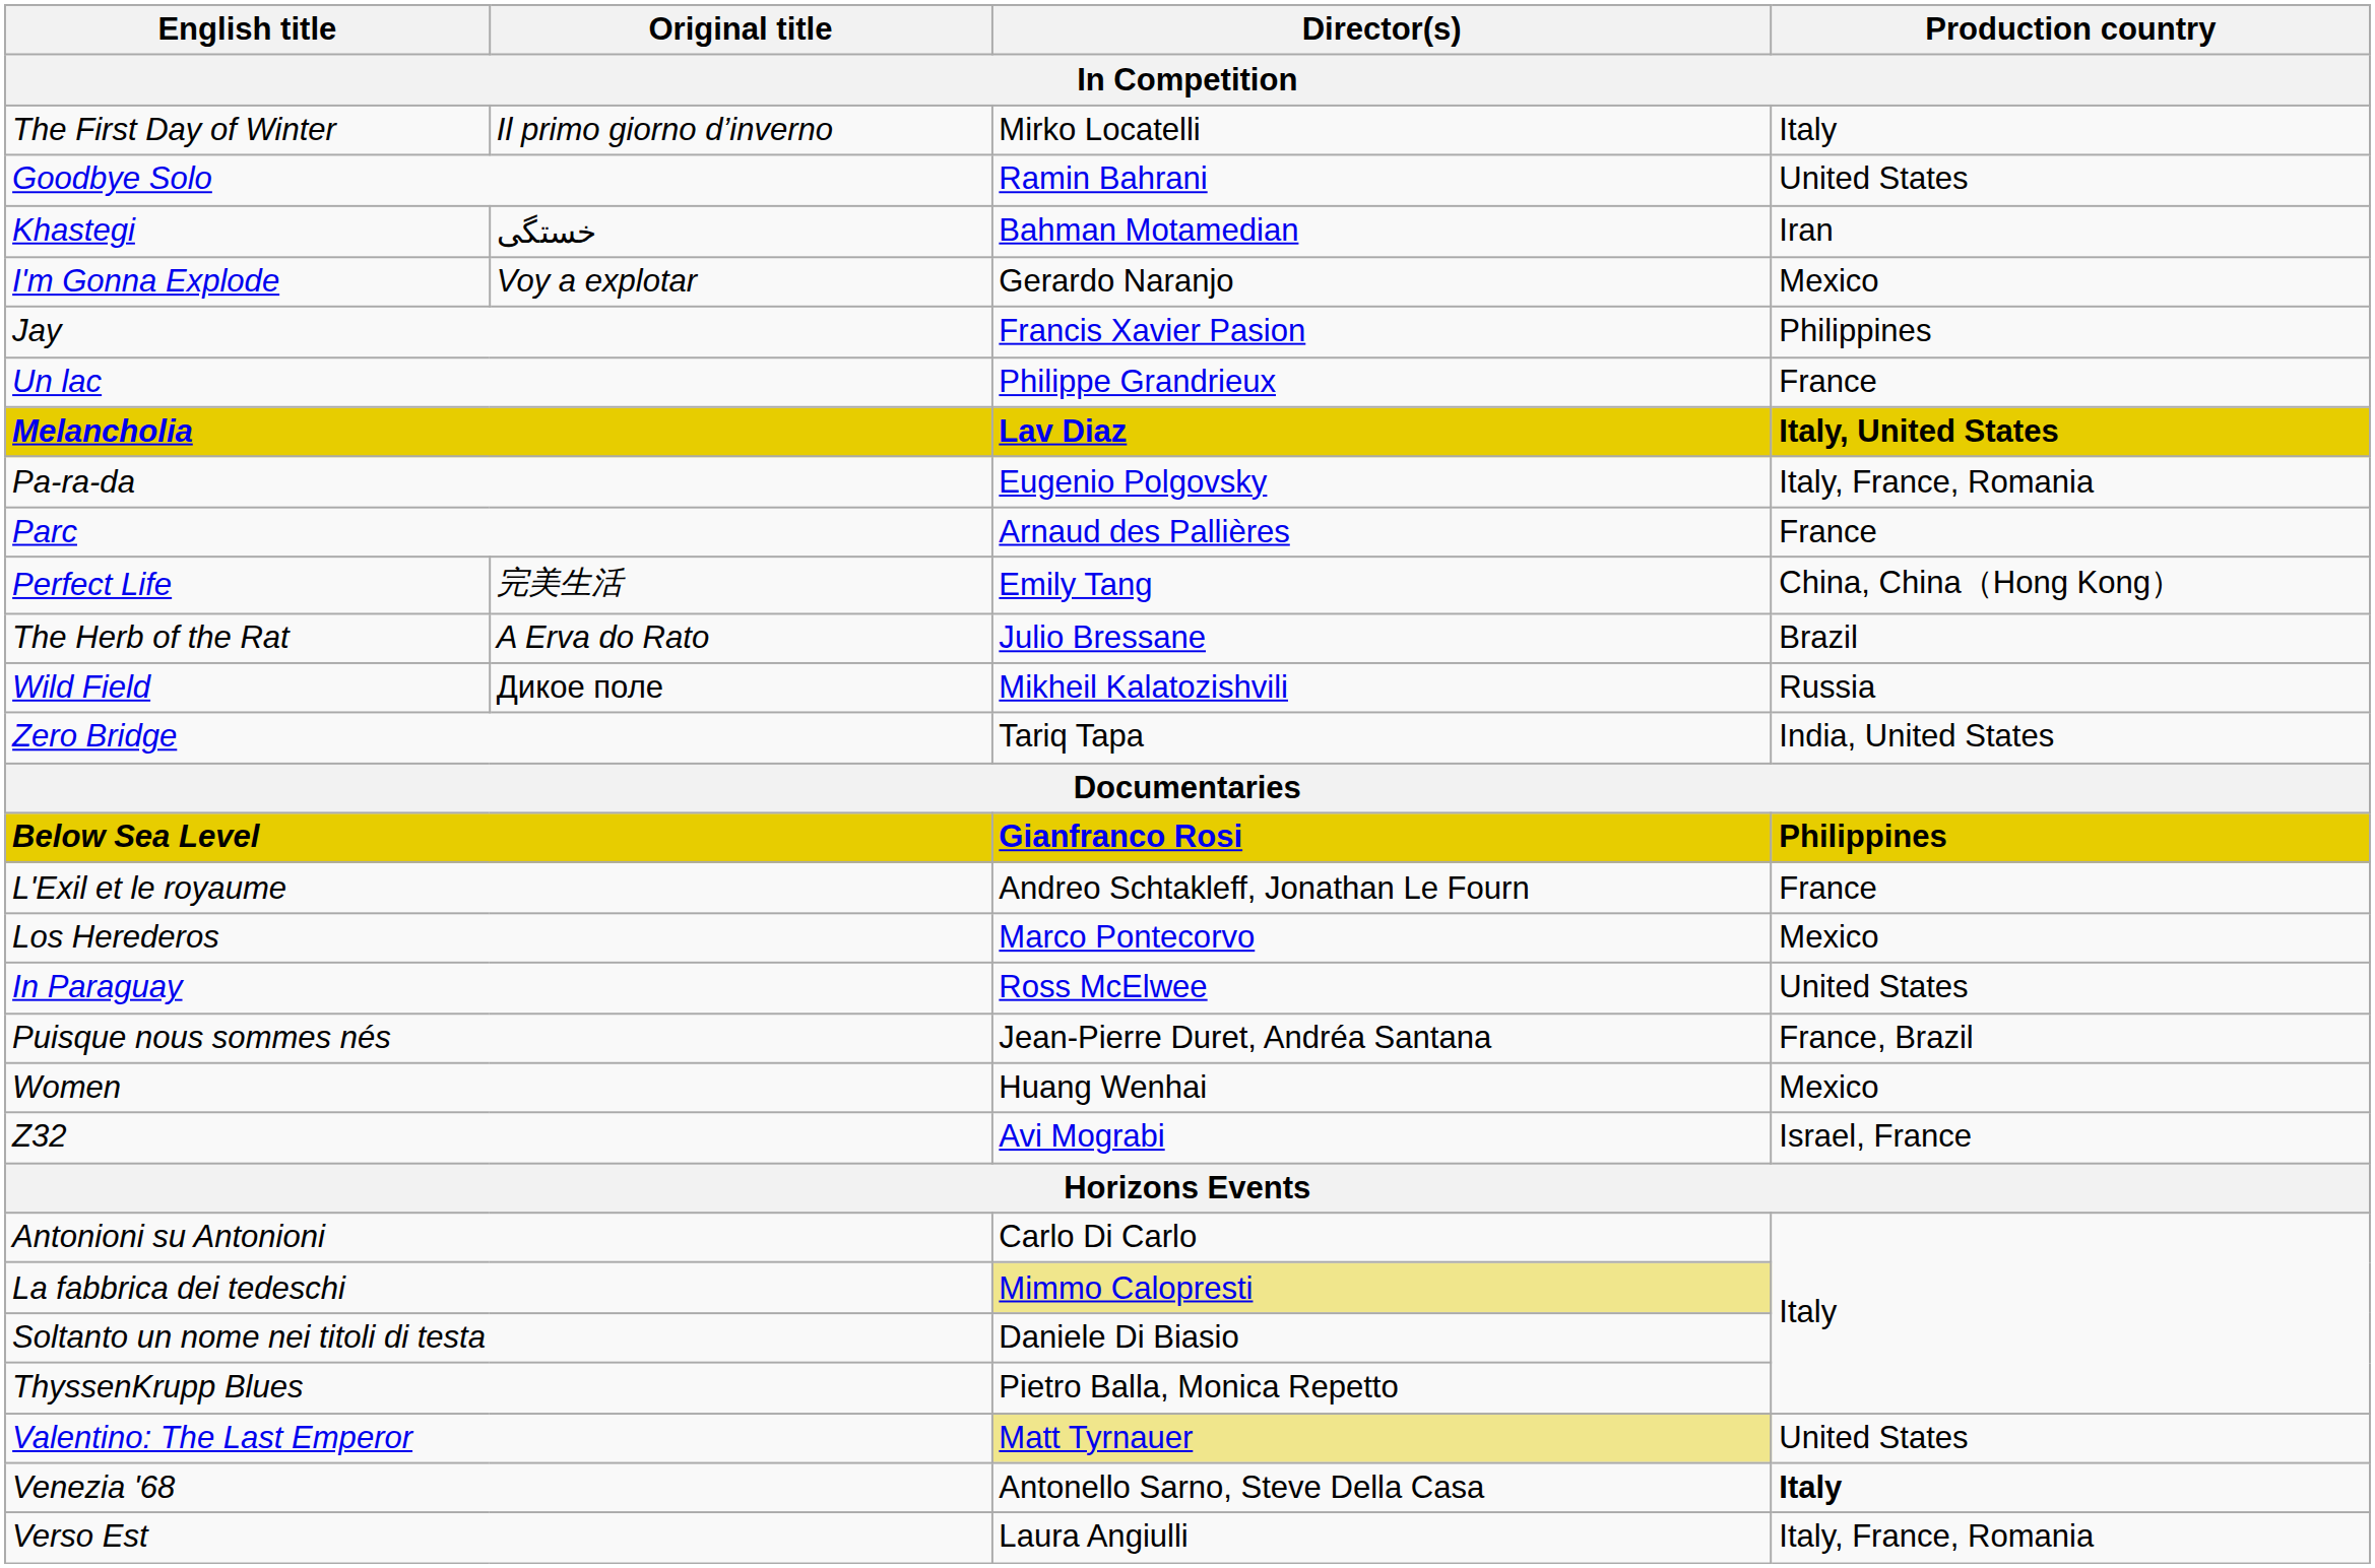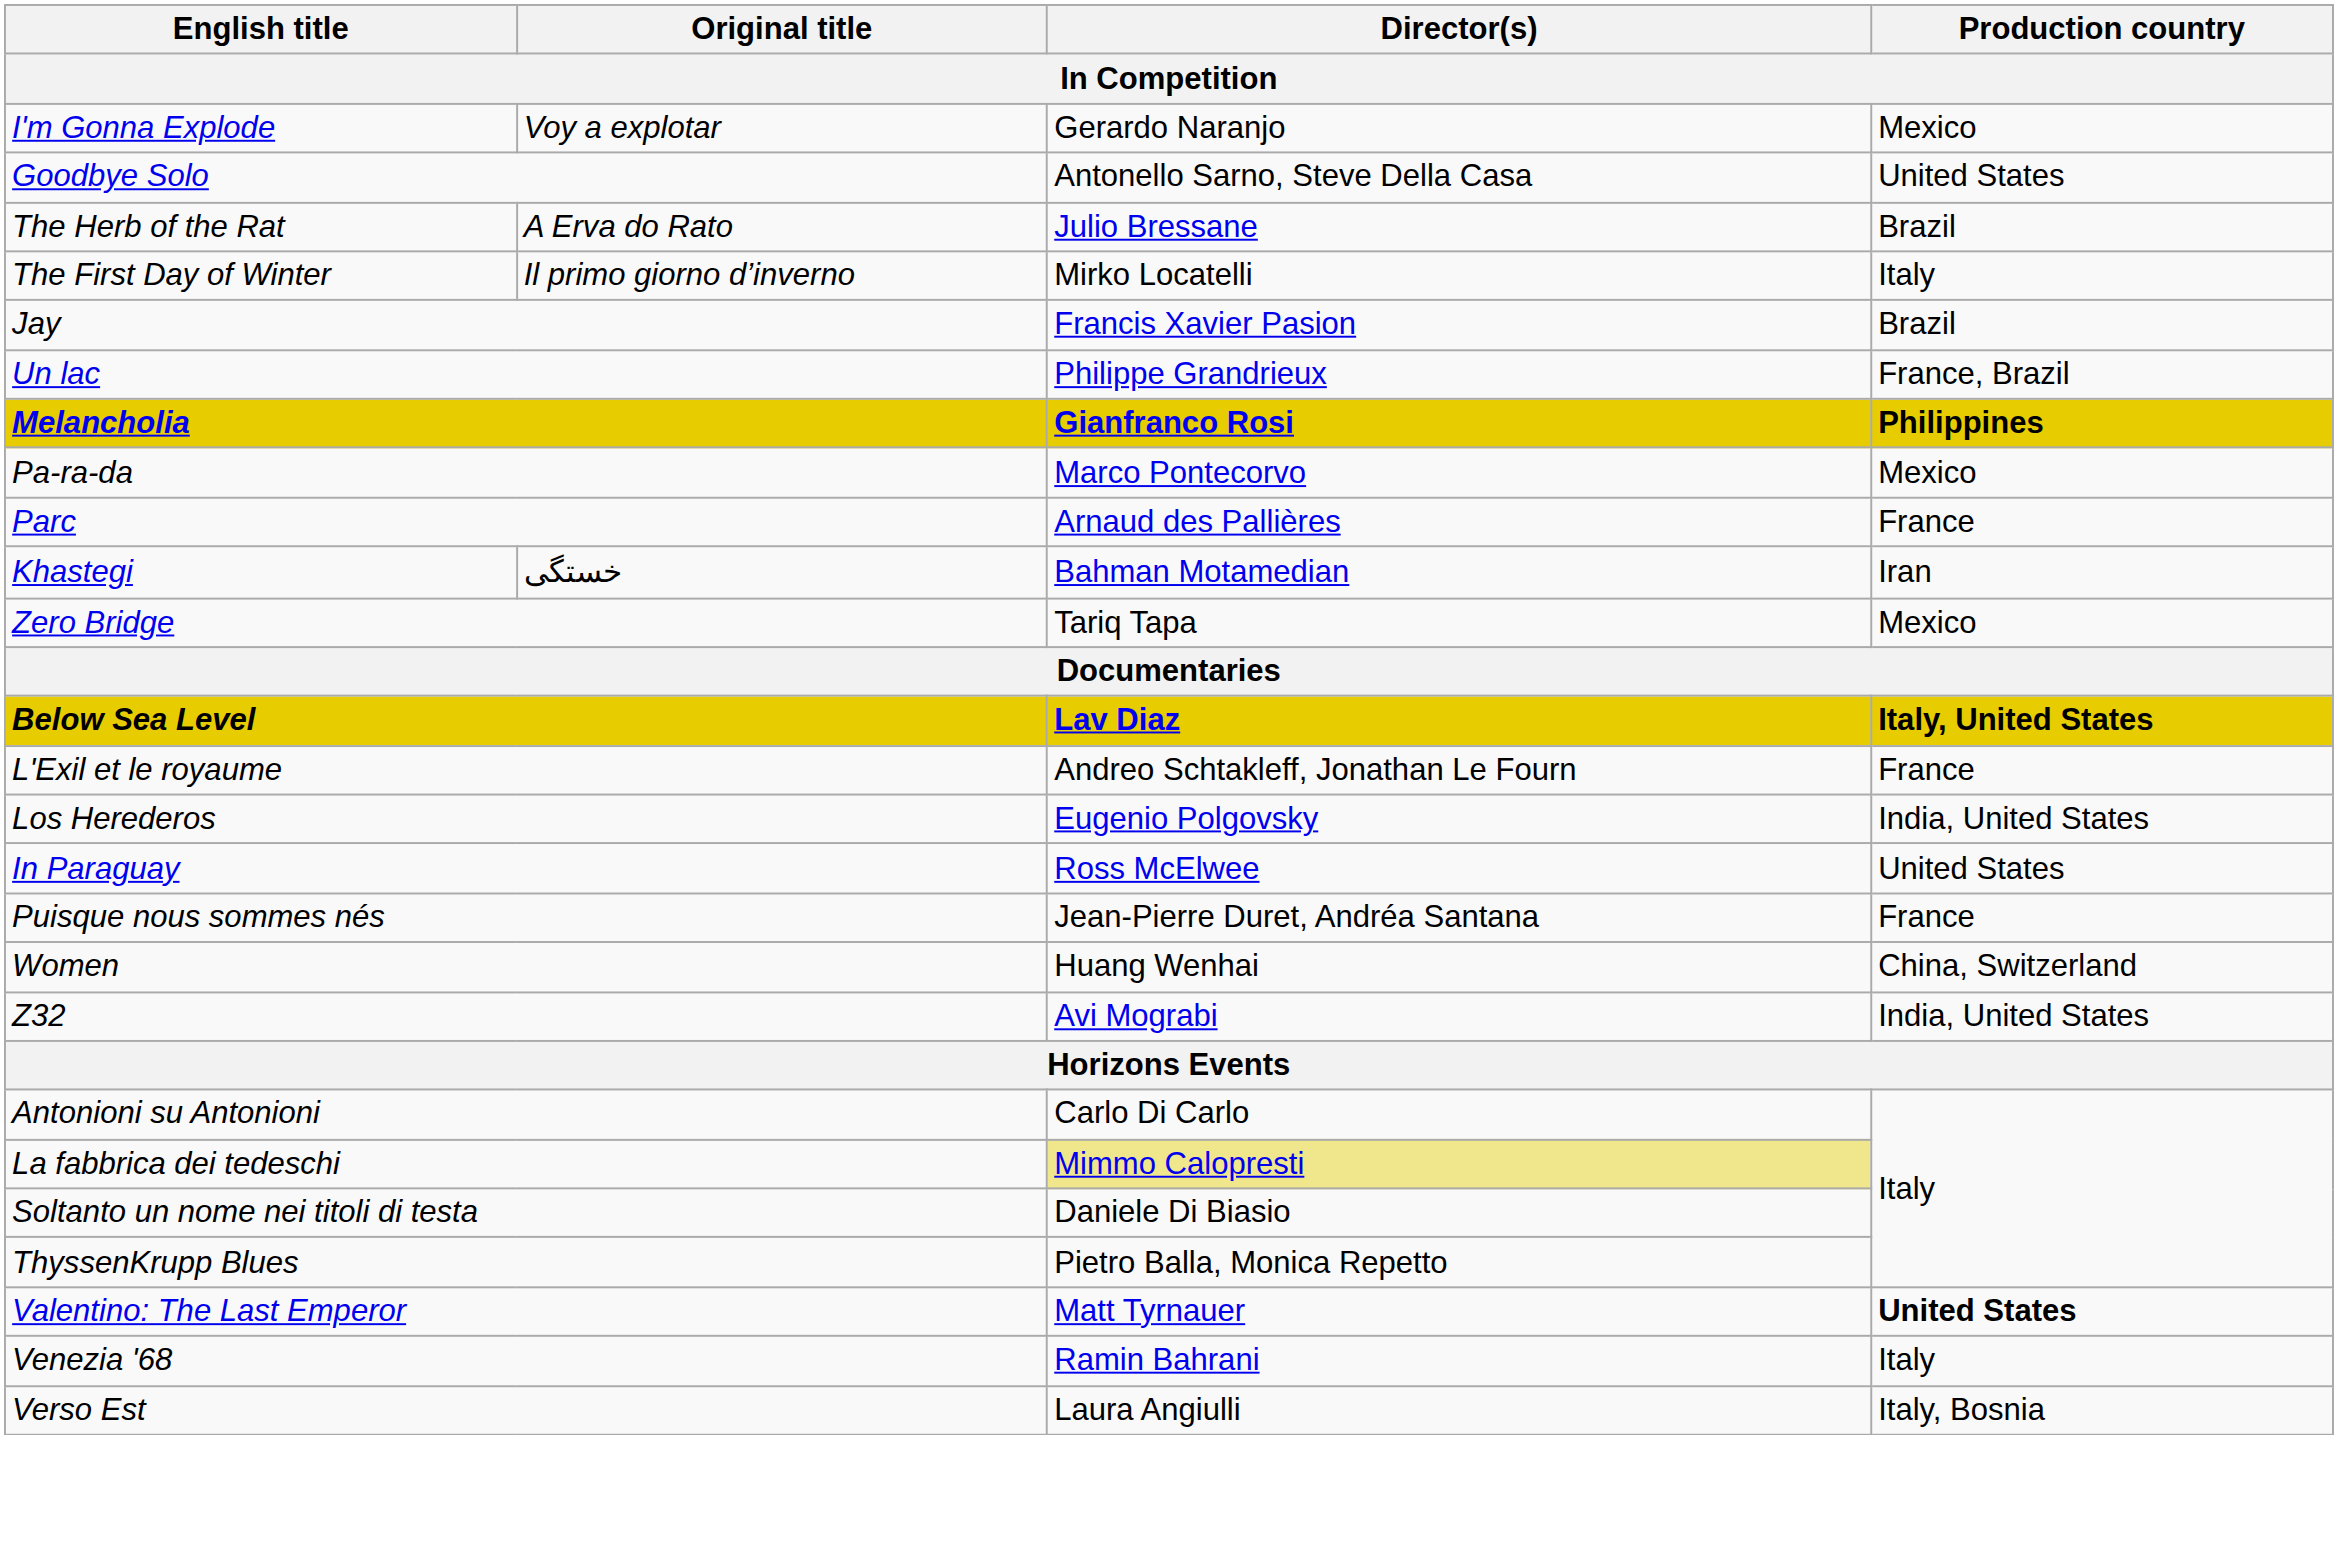rows swapped: The First Day of Winter <-> I'm Gonna Explode
Goodbye Solo | Director(s): Ramin Bahrani -> Antonello Sarno, Steve Della Casa
rows swapped: The Herb of the Rat <-> Khastegi
Jay | Production country: Philippines -> Brazil
Un lac | Production country: France -> France, Brazil
Melancholia | Director(s): Lav Diaz -> Gianfranco Rosi
Melancholia | Production country: Italy, United States -> Philippines
Pa-ra-da | Director(s): Eugenio Polgovsky -> Marco Pontecorvo
Pa-ra-da | Production country: Italy, France, Romania -> Mexico
- row: Perfect Life | 完美生活 | Emily Tang | China, China（Hong Kong）
- row: Wild Field | Дикое поле | Mikheil Kalatozishvili | Russia
Zero Bridge | Production country: India, United States -> Mexico
Below Sea Level | Director(s): Gianfranco Rosi -> Lav Diaz
Below Sea Level | Production country: Philippines -> Italy, United States
Los Herederos | Director(s): Marco Pontecorvo -> Eugenio Polgovsky
Los Herederos | Production country: Mexico -> India, United States
Puisque nous sommes nés | Production country: France, Brazil -> France
Women | Production country: Mexico -> China, Switzerland
Z32 | Production country: Israel, France -> India, United States
Valentino: The Last Emperor | Director(s): khaki background -> no background
Valentino: The Last Emperor | Production country: normal -> bold
Venezia '68 | Director(s): Antonello Sarno, Steve Della Casa -> Ramin Bahrani
Venezia '68 | Production country: bold -> normal
Verso Est | Production country: Italy, France, Romania -> Italy, Bosnia
